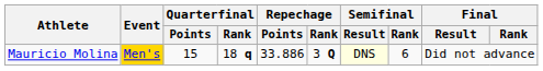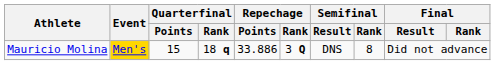Mauricio Molina | Semifinal / Result: lightyellow background -> no background
Mauricio Molina | Semifinal / Rank: 6 -> 8
